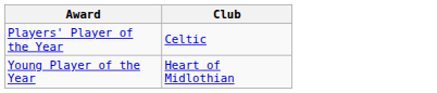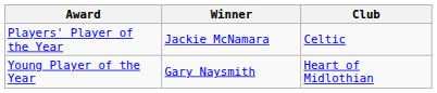+ column: Winner | Jackie McNamara | Gary Naysmith
